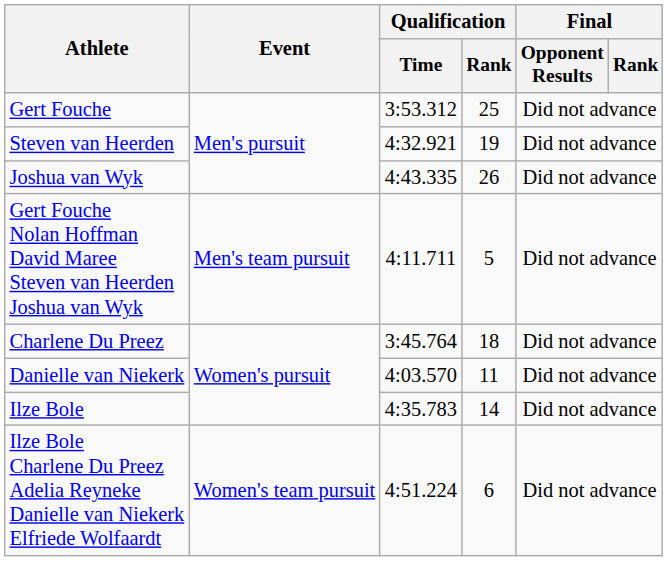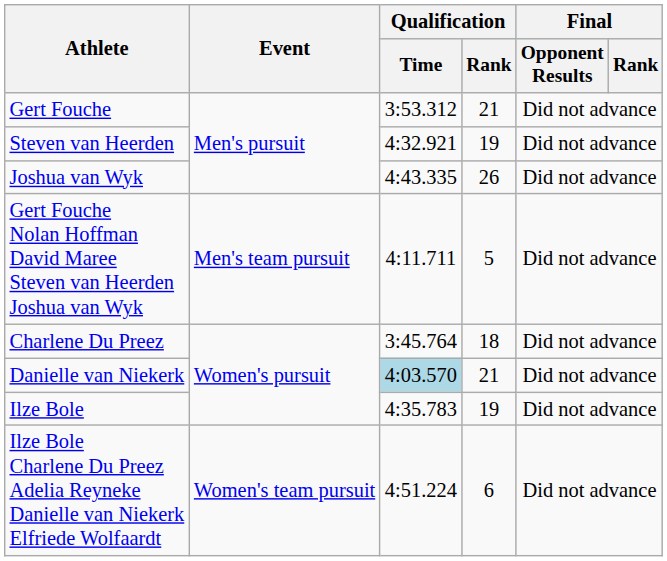Gert Fouche | Qualification / Rank: 25 -> 21
Danielle van Niekerk | Qualification / Time: no background -> lightblue background
Danielle van Niekerk | Qualification / Rank: 11 -> 21
Ilze Bole | Qualification / Rank: 14 -> 19
